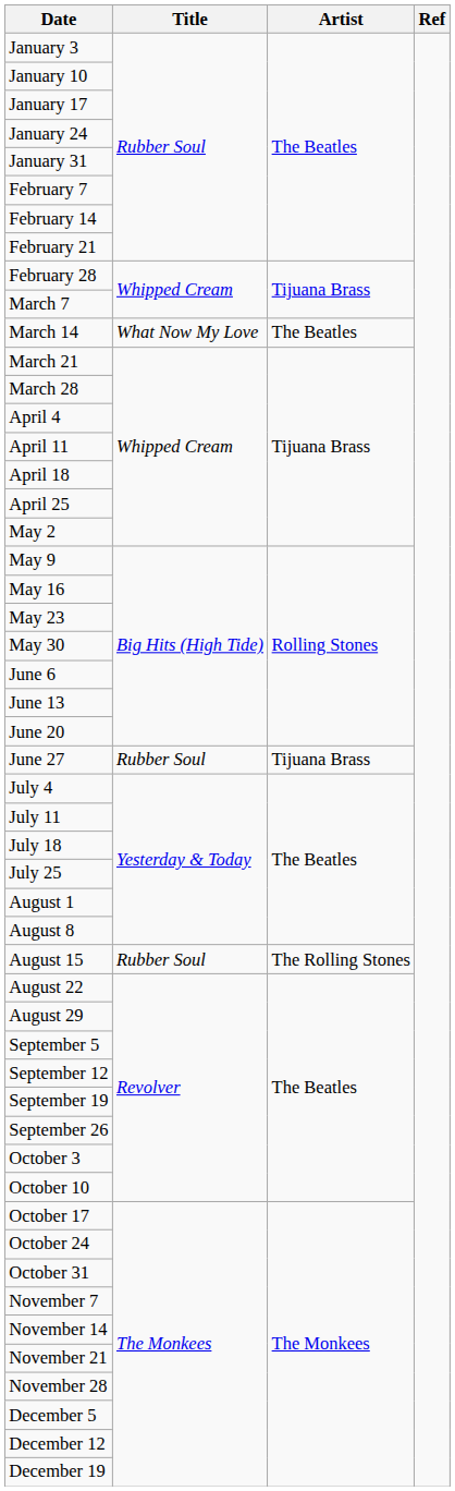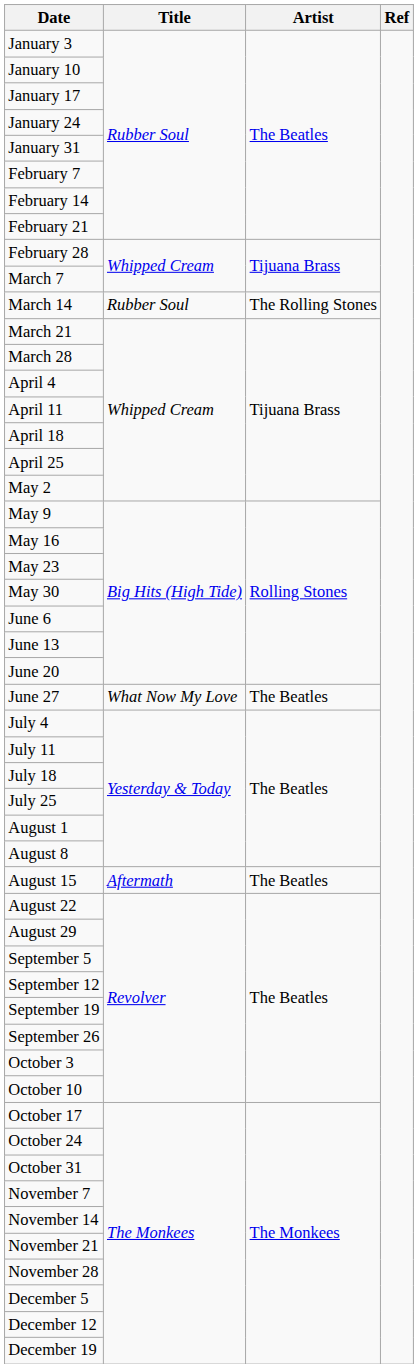March 14 | Title: What Now My Love -> Rubber Soul
March 14 | Artist: The Beatles -> The Rolling Stones
June 27 | Title: Rubber Soul -> What Now My Love
June 27 | Artist: Tijuana Brass -> The Beatles
August 15 | Title: Rubber Soul -> Aftermath
August 15 | Artist: The Rolling Stones -> The Beatles
